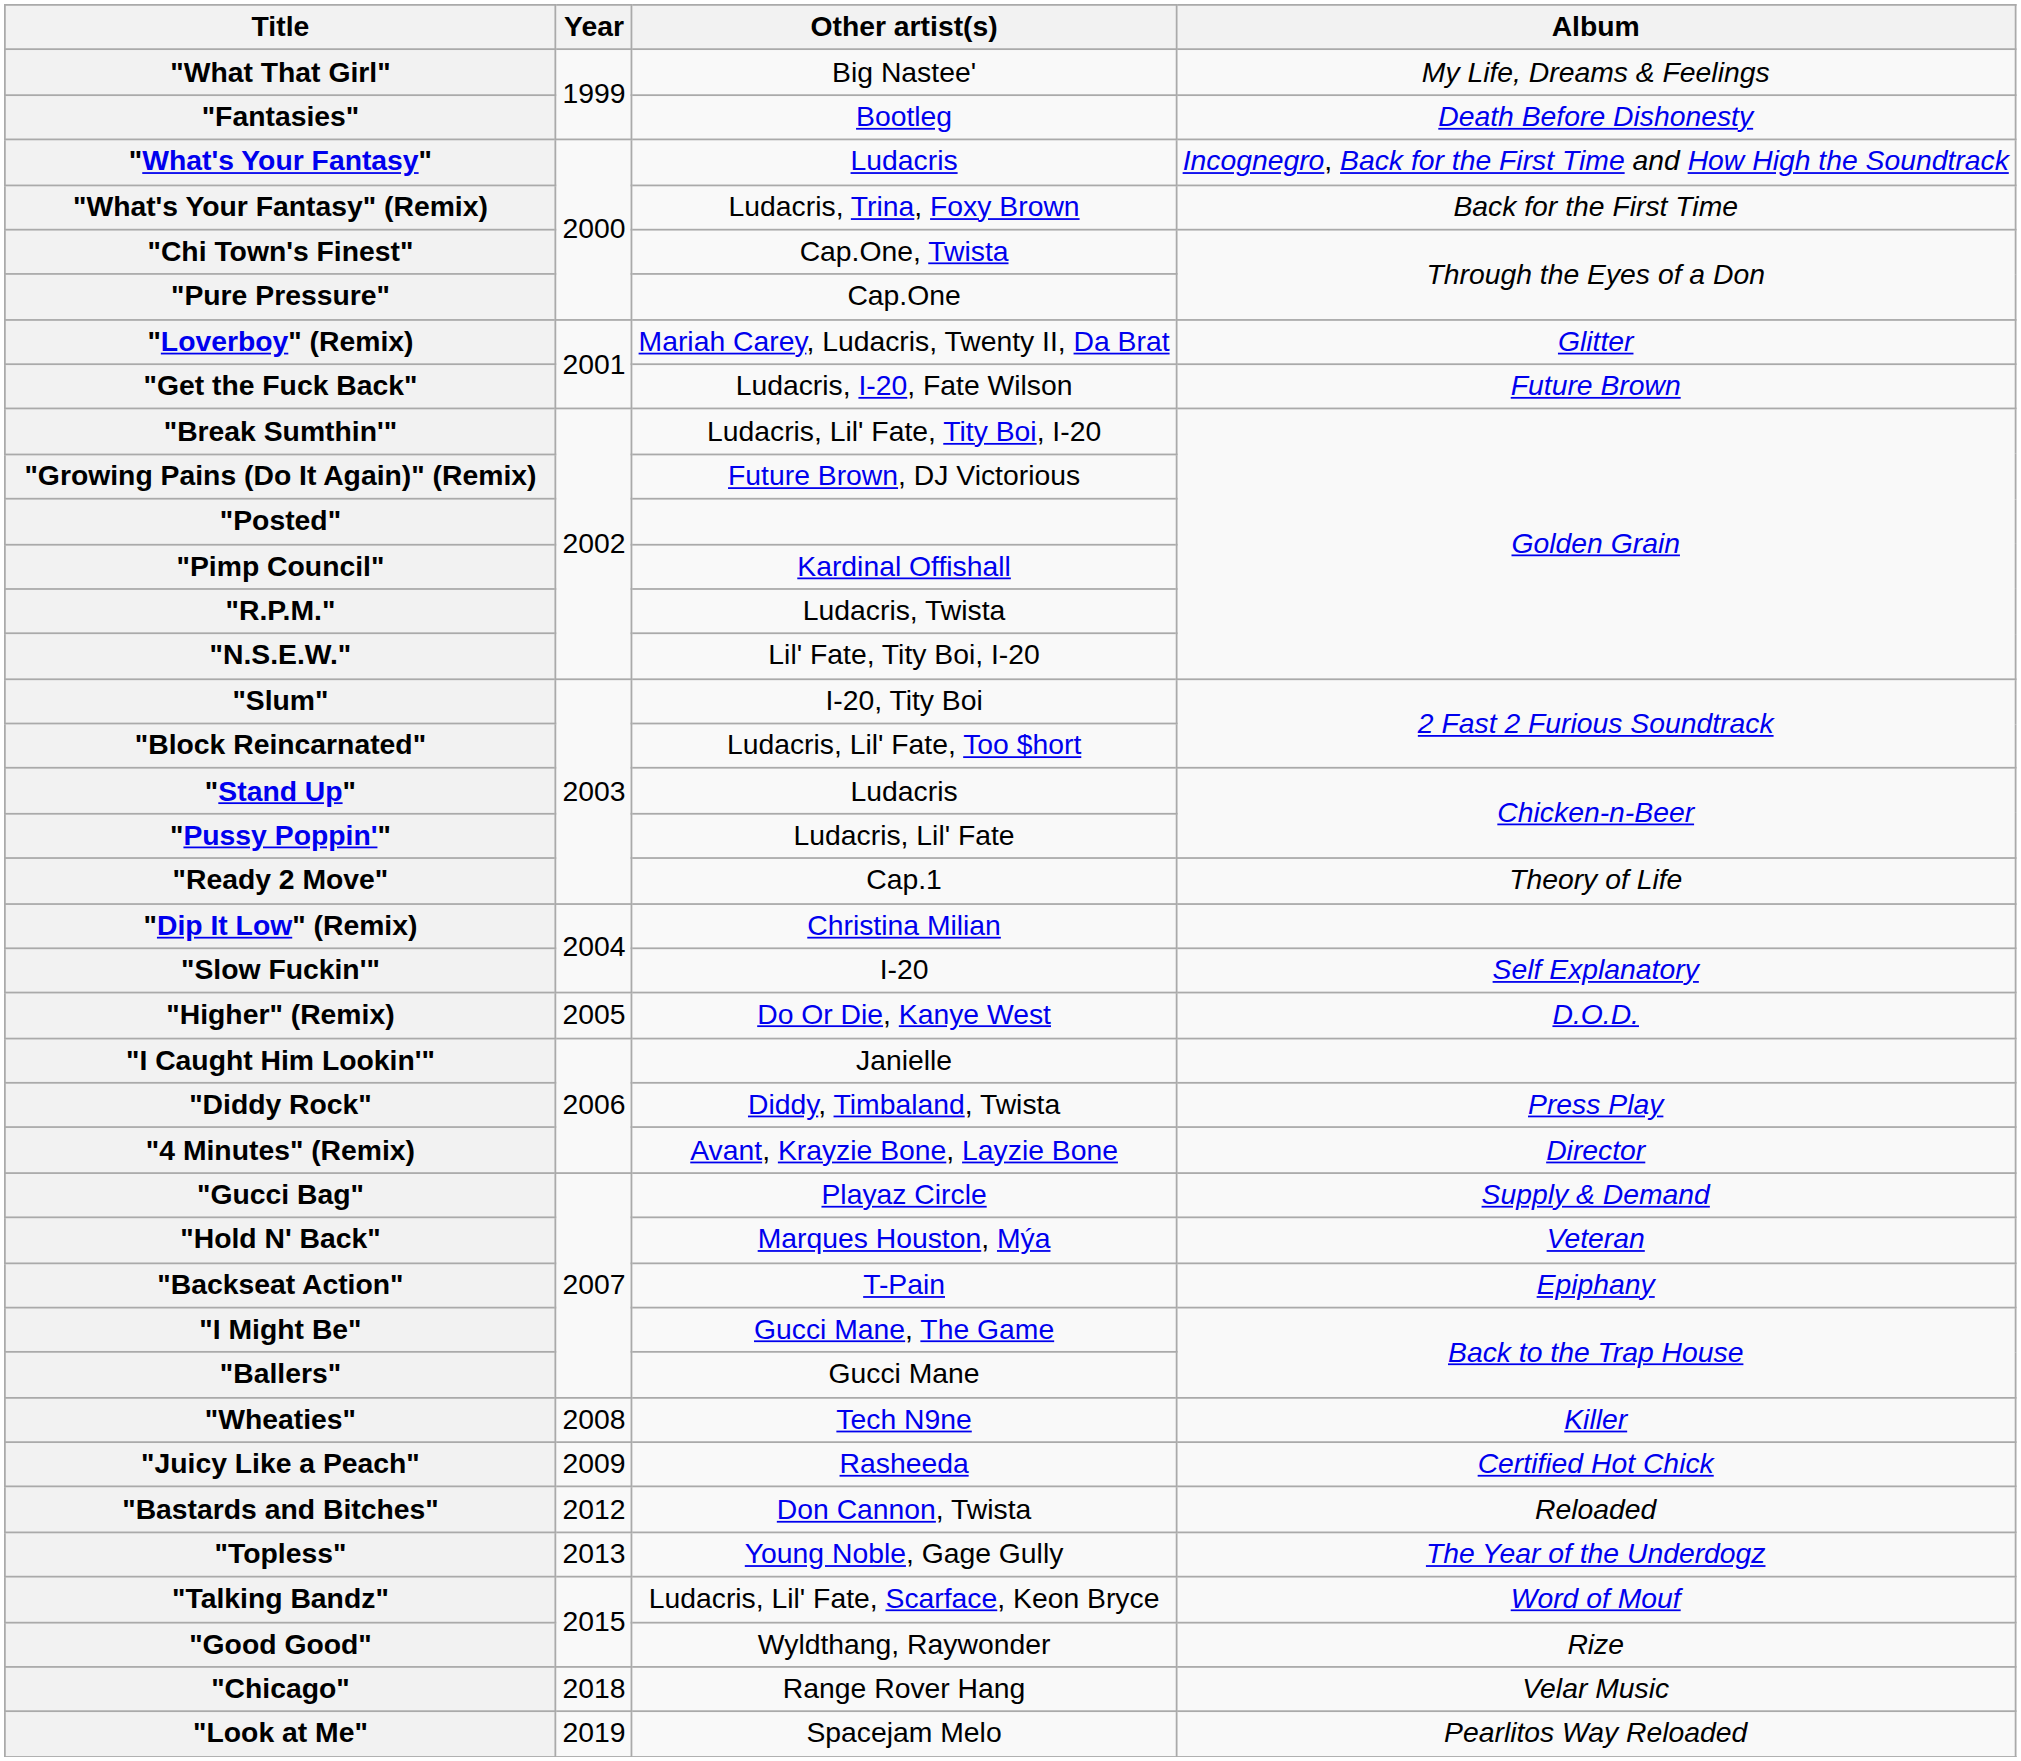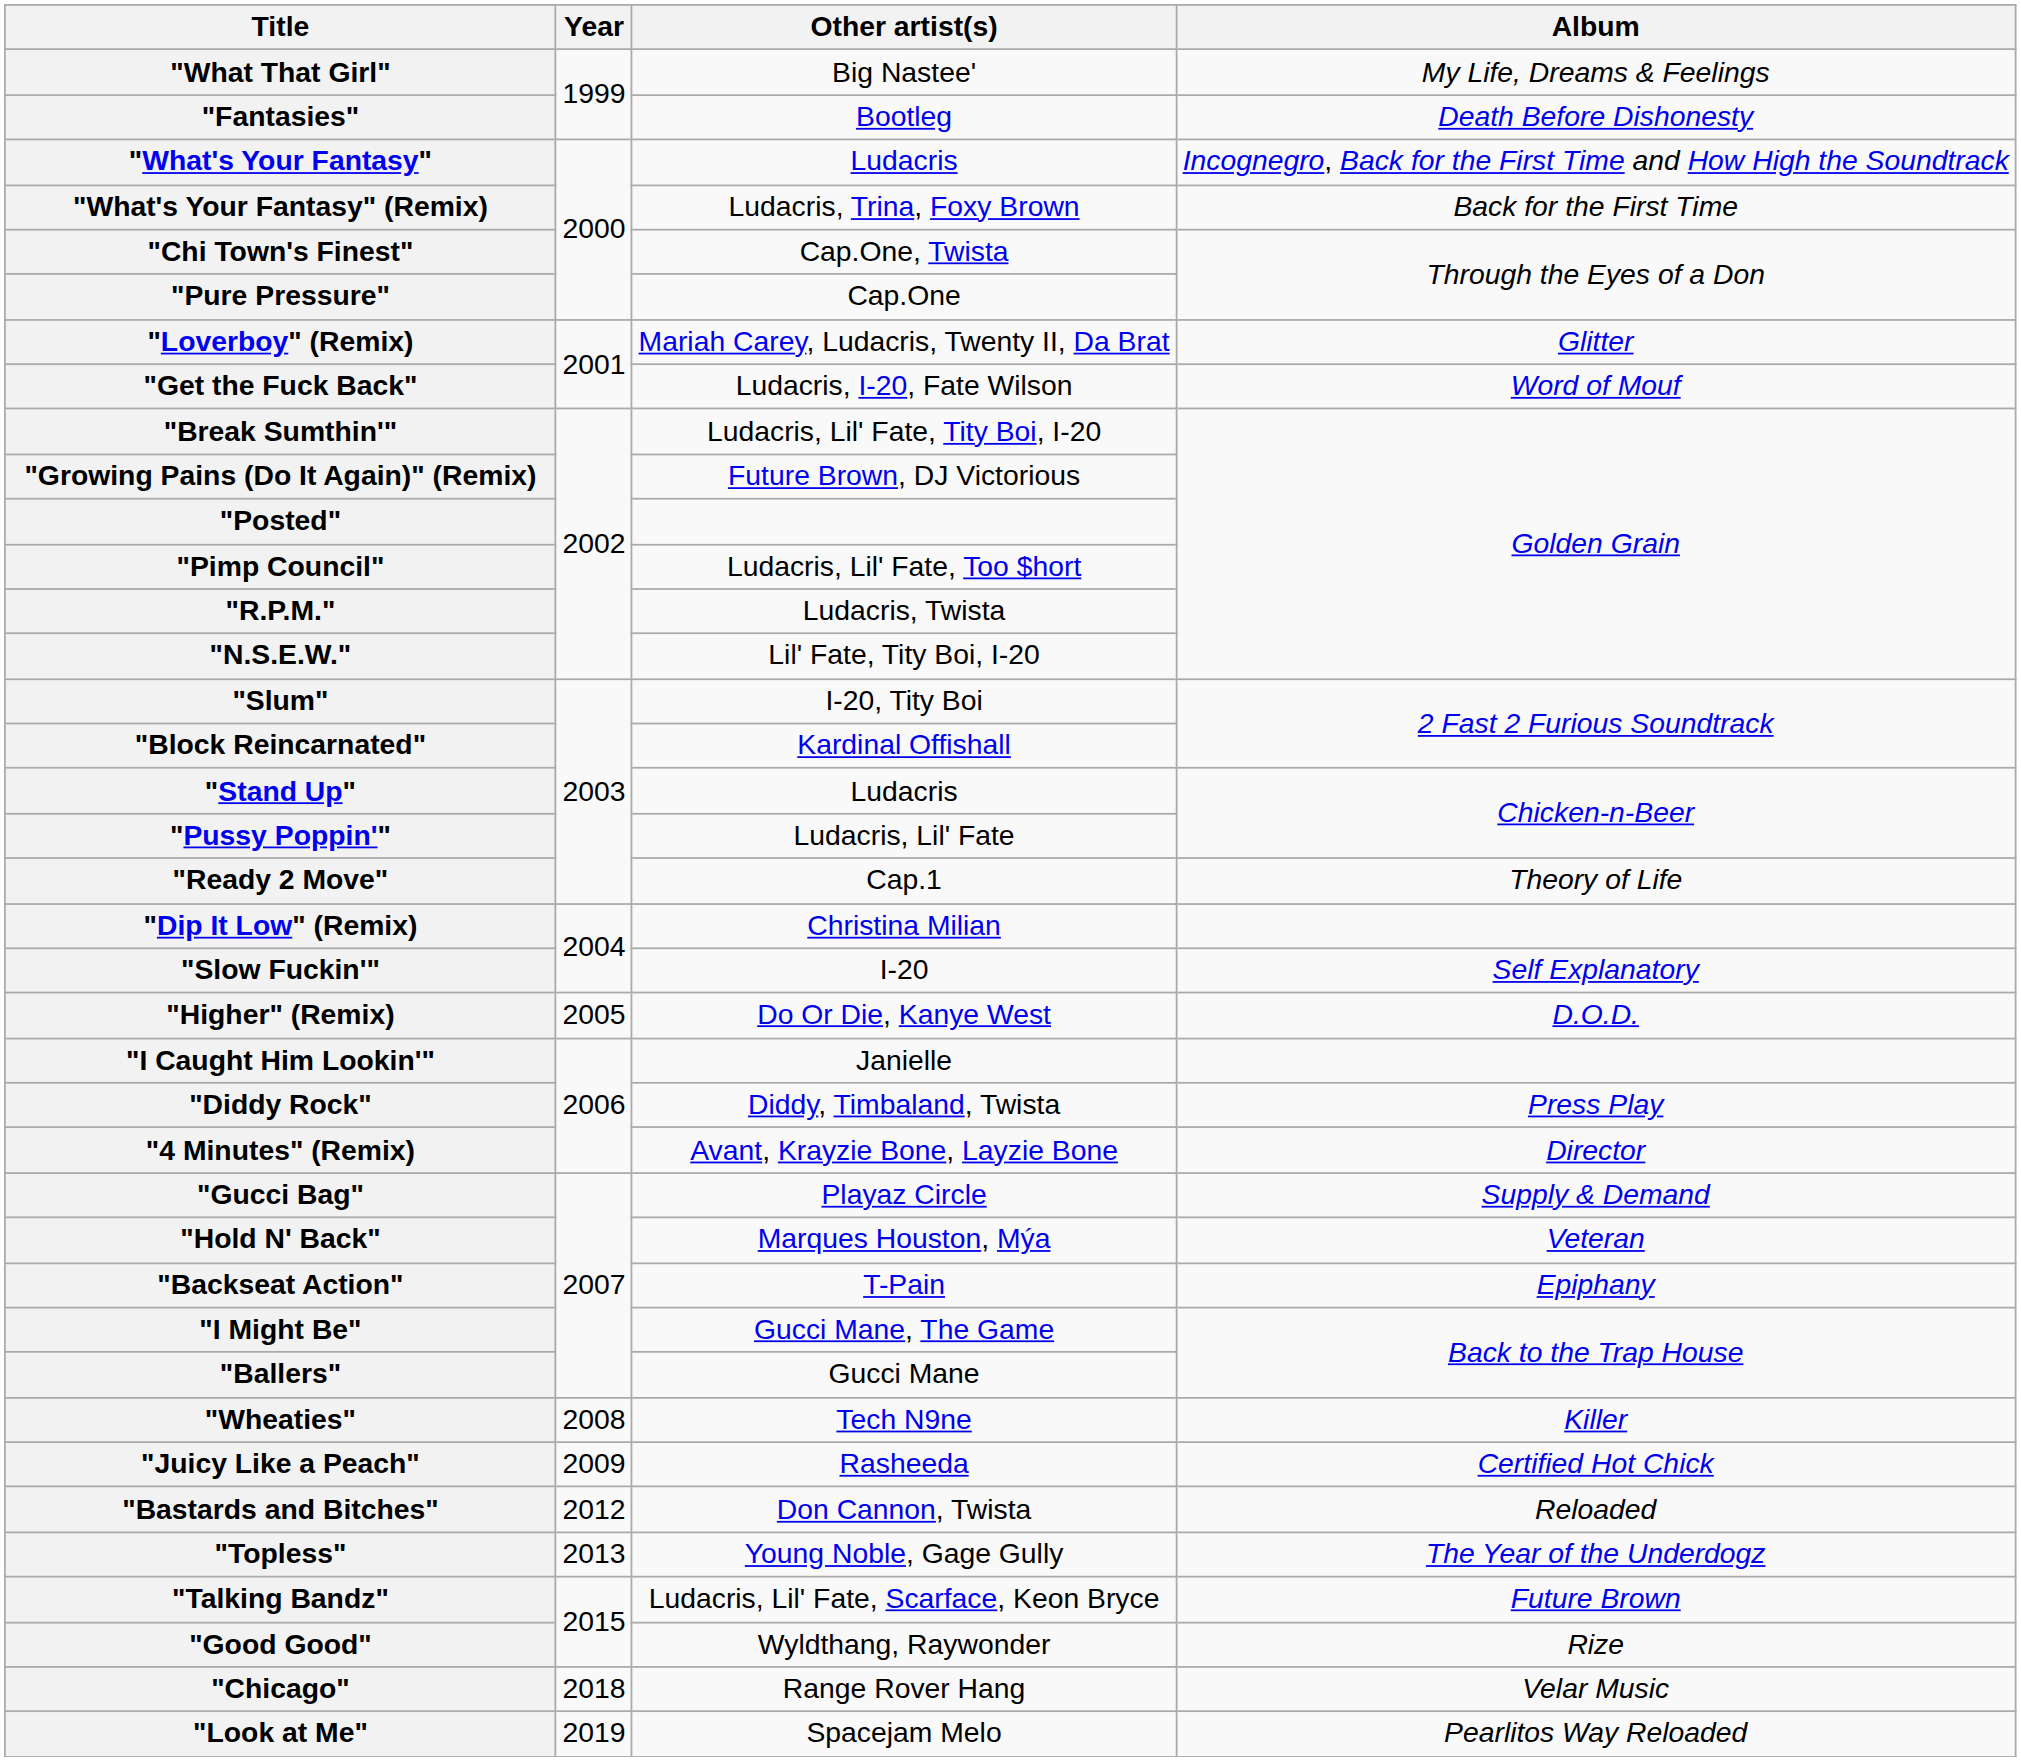"Get the Fuck Back" | Album: Future Brown -> Word of Mouf
"Pimp Council" | Other artist(s): Kardinal Offishall -> Ludacris, Lil' Fate, Too $hort
"Block Reincarnated" | Other artist(s): Ludacris, Lil' Fate, Too $hort -> Kardinal Offishall
"Talking Bandz" | Album: Word of Mouf -> Future Brown
